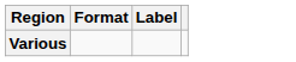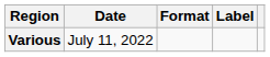+ column: Date | July 11, 2022
